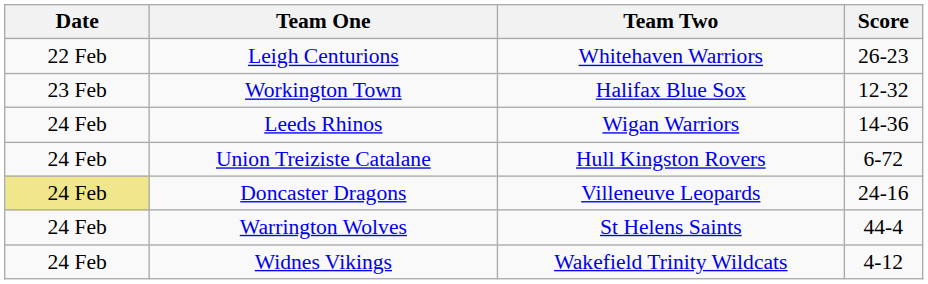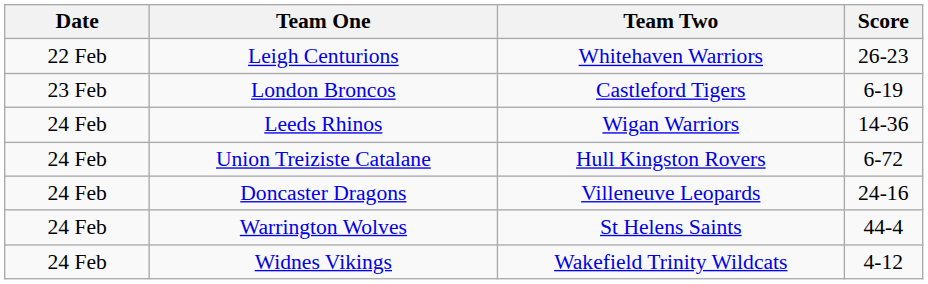+ row: 23 Feb | London Broncos | Castleford Tigers | 6-19
- row: 23 Feb | Workington Town | Halifax Blue Sox | 12-32
Doncaster Dragons | Date: khaki background -> no background
